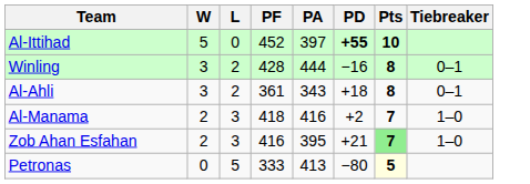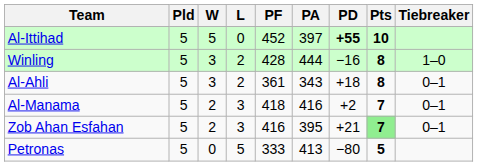+ column: Pld | 5 | 5 | 5 | 5 | 5 | 5
Winling | Tiebreaker: 0–1 -> 1–0
Al-Manama | Tiebreaker: 1–0 -> 0–1
Zob Ahan Esfahan | Tiebreaker: 1–0 -> 0–1
Petronas | Pts: lightyellow background -> no background
